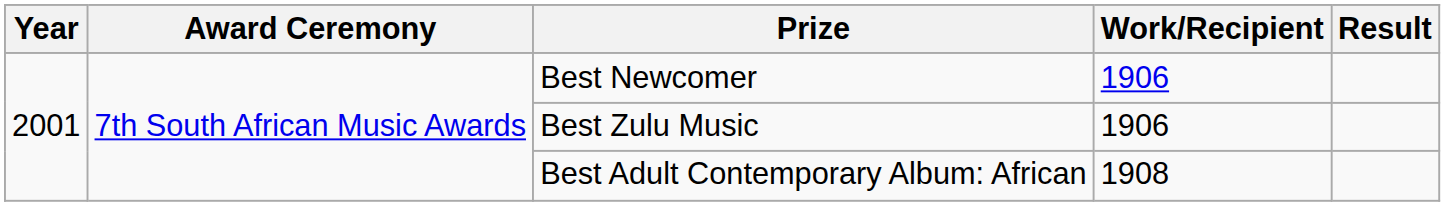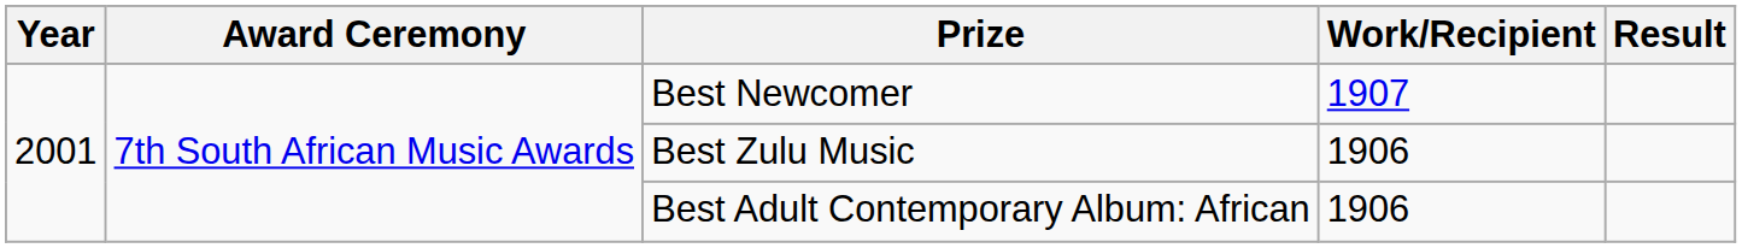Best Newcomer | Work/Recipient: 1906 -> 1907
Best Adult Contemporary Album: African | Work/Recipient: 1908 -> 1906
